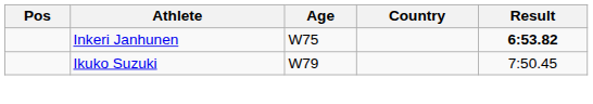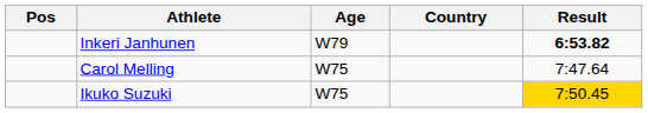Inkeri Janhunen | Age: W75 -> W79
+ row: Carol Melling | W75 | 7:47.64
Ikuko Suzuki | Age: W79 -> W75
Ikuko Suzuki | Result: no background -> gold background
